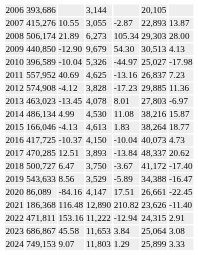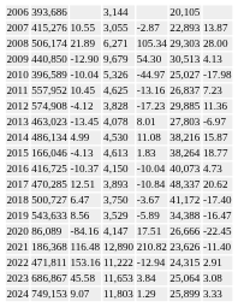2008 | column 4: 6,273 -> 6,271
2011 | column 3: 40.69 -> 10.45
2016 | column 2: 417,725 -> 416,725
2017 | column 5: -13.84 -> -10.84
2020 | column 6: 26,661 -> 26,666
